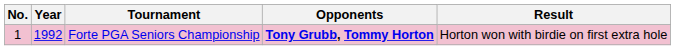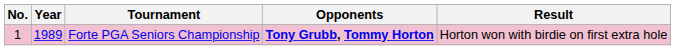Forte PGA Seniors Championship | Year: 1992 -> 1989
